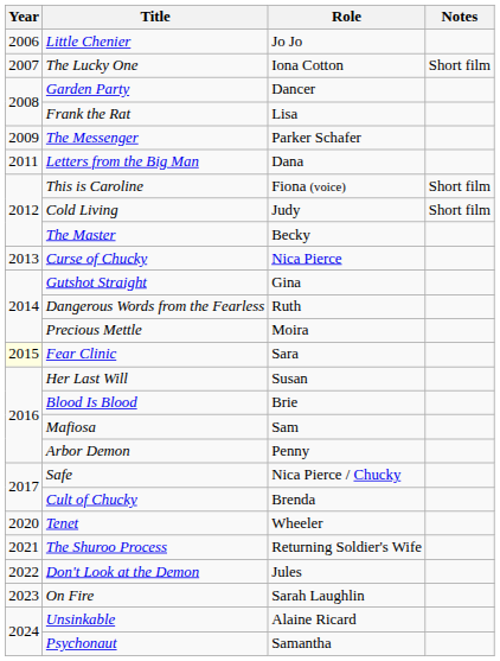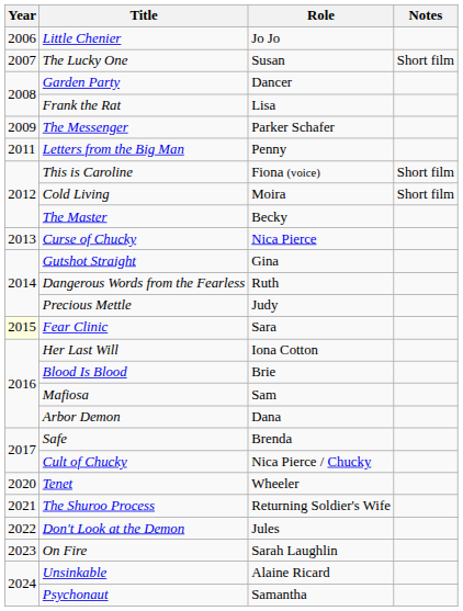The Lucky One | Role: Iona Cotton -> Susan
Letters from the Big Man | Role: Dana -> Penny
Cold Living | Role: Judy -> Moira
Precious Mettle | Role: Moira -> Judy
Her Last Will | Role: Susan -> Iona Cotton
Arbor Demon | Role: Penny -> Dana
Safe | Role: Nica Pierce / Chucky -> Brenda
Cult of Chucky | Role: Brenda -> Nica Pierce / Chucky
